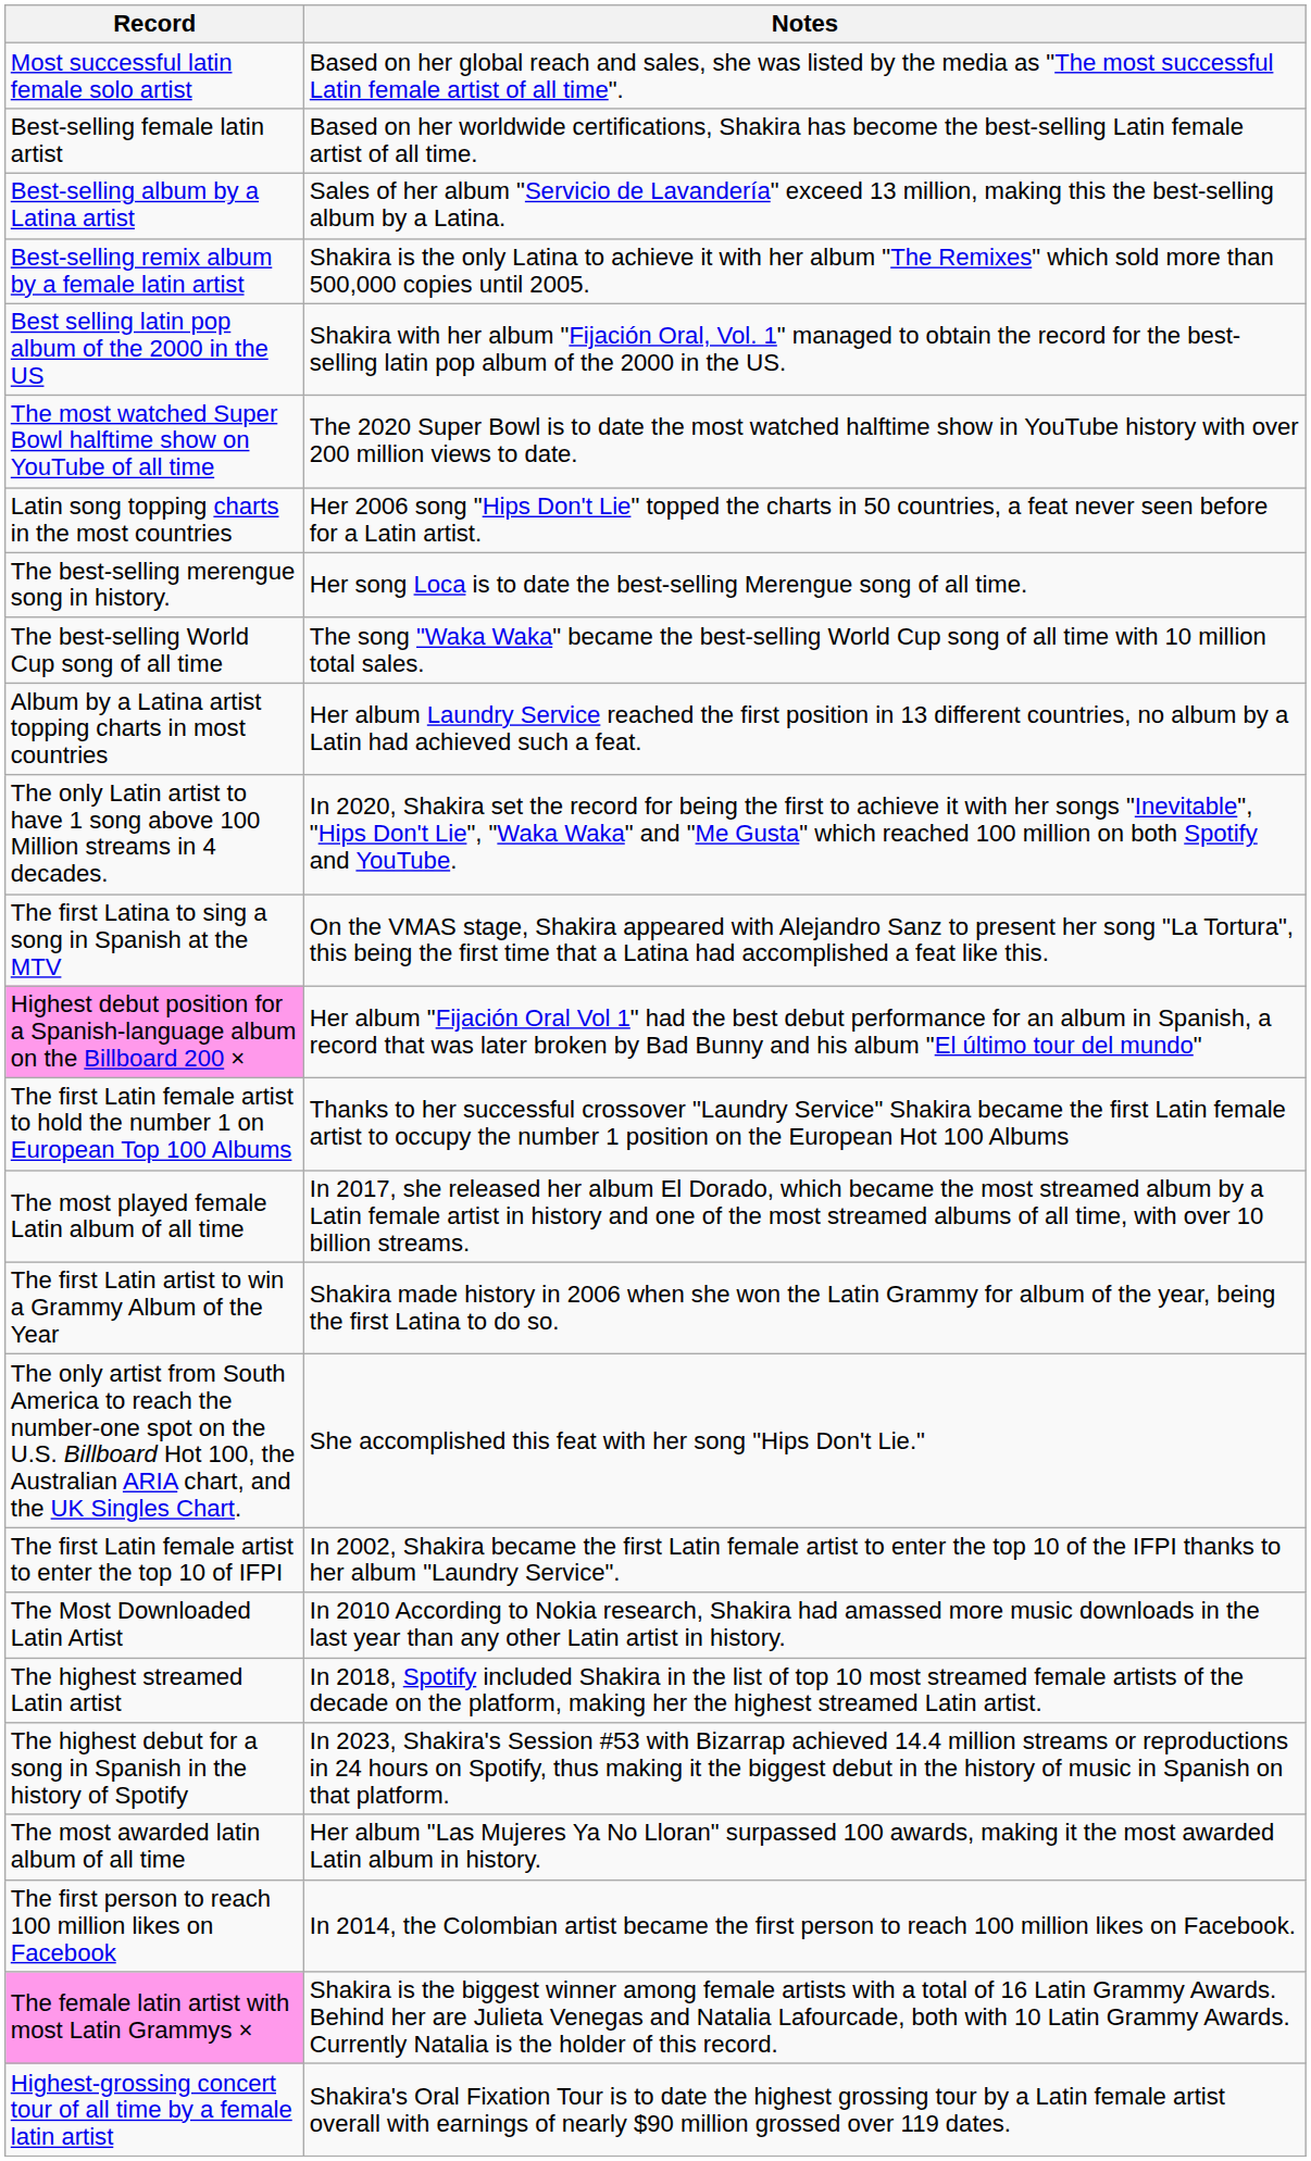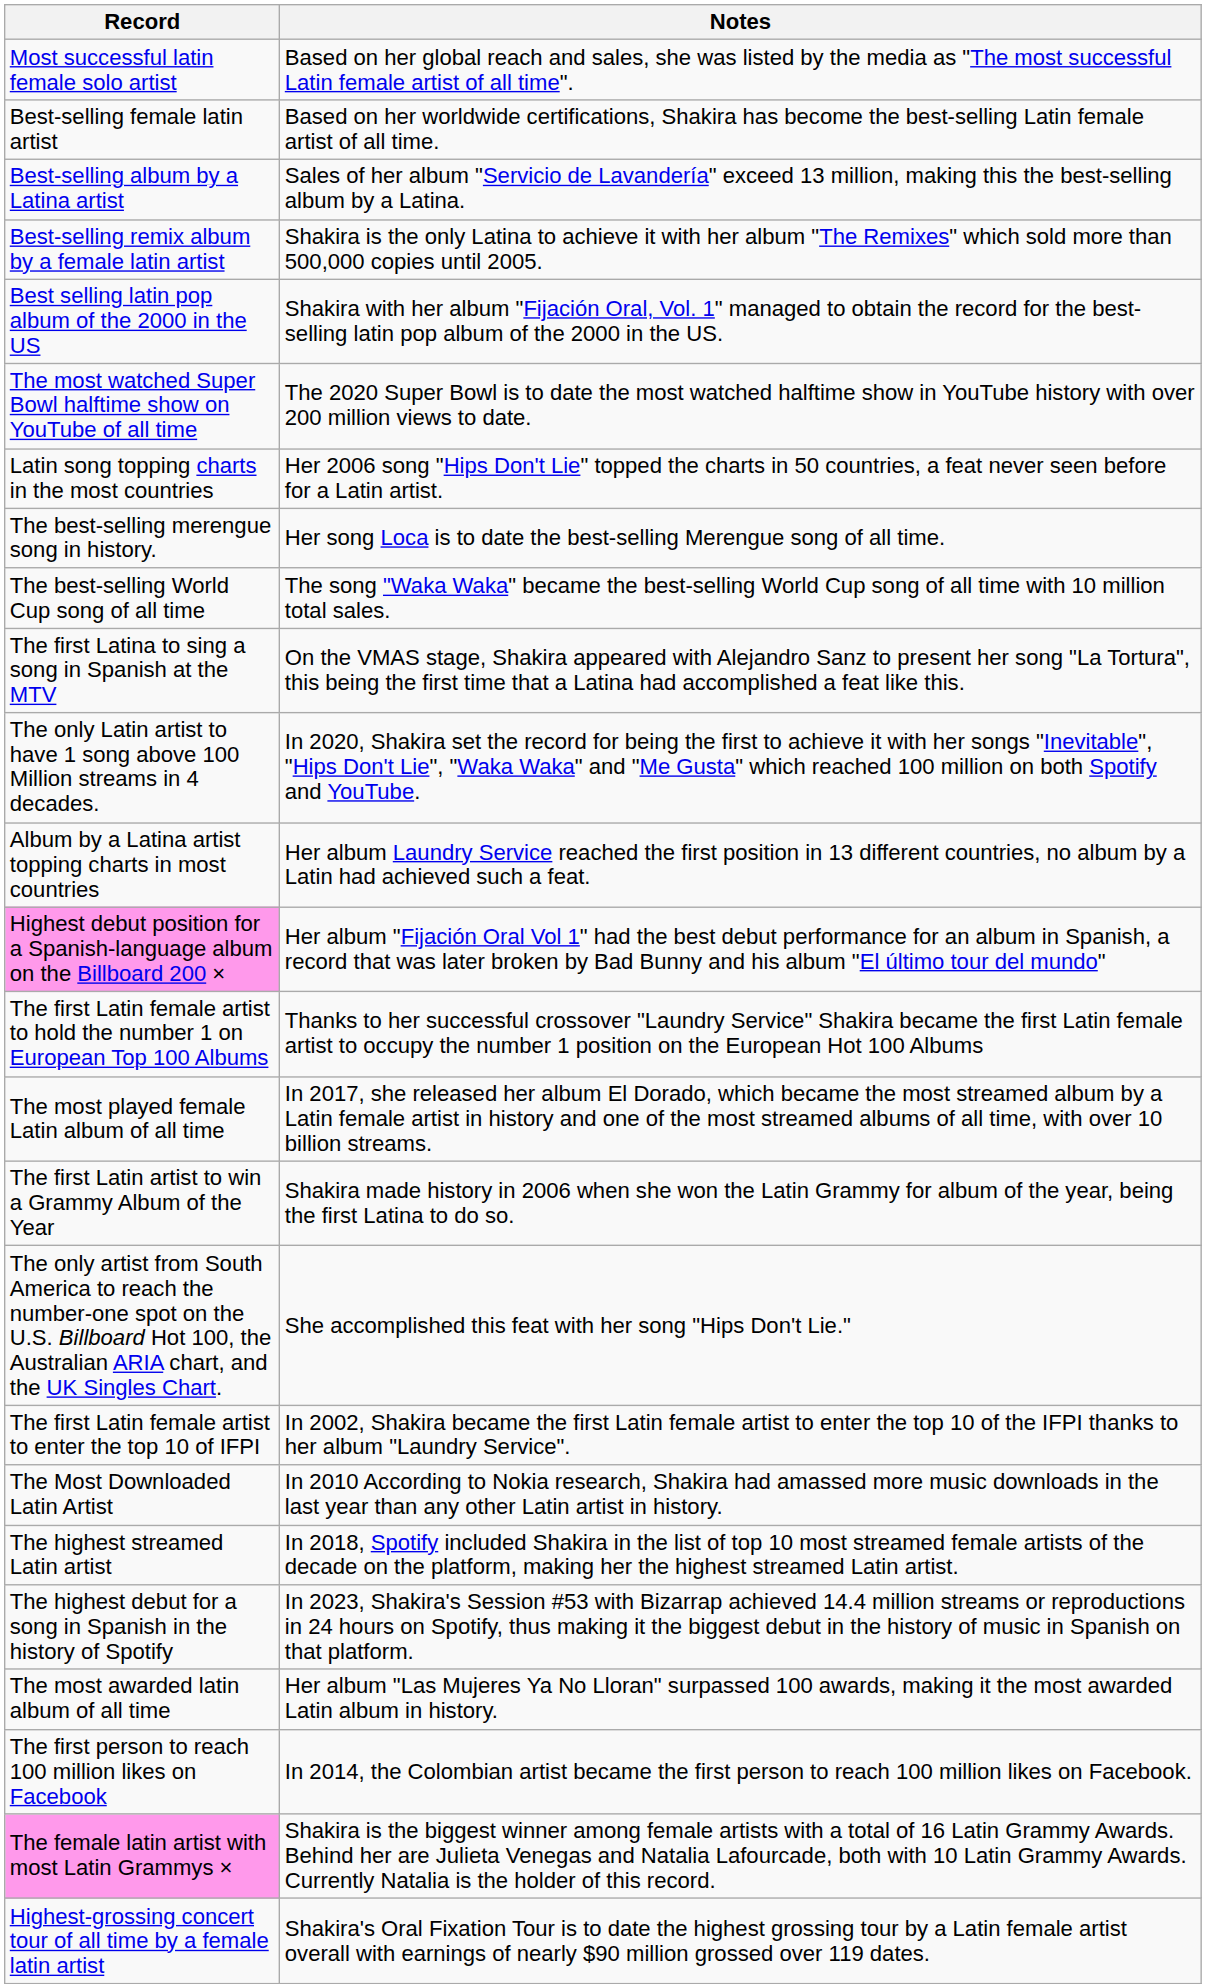rows swapped: The first Latina to sing a song in Spanish at the MTV <-> Album by a Latina artist topping charts in most countries
